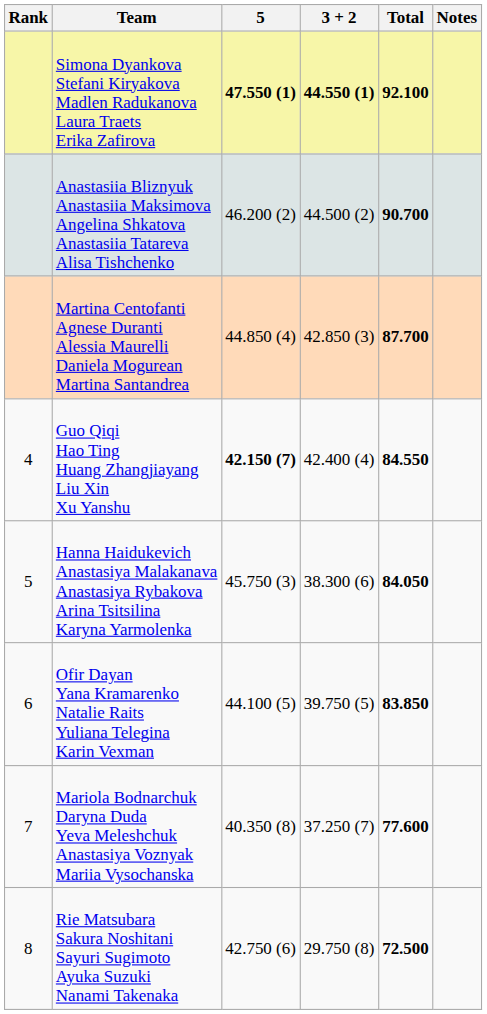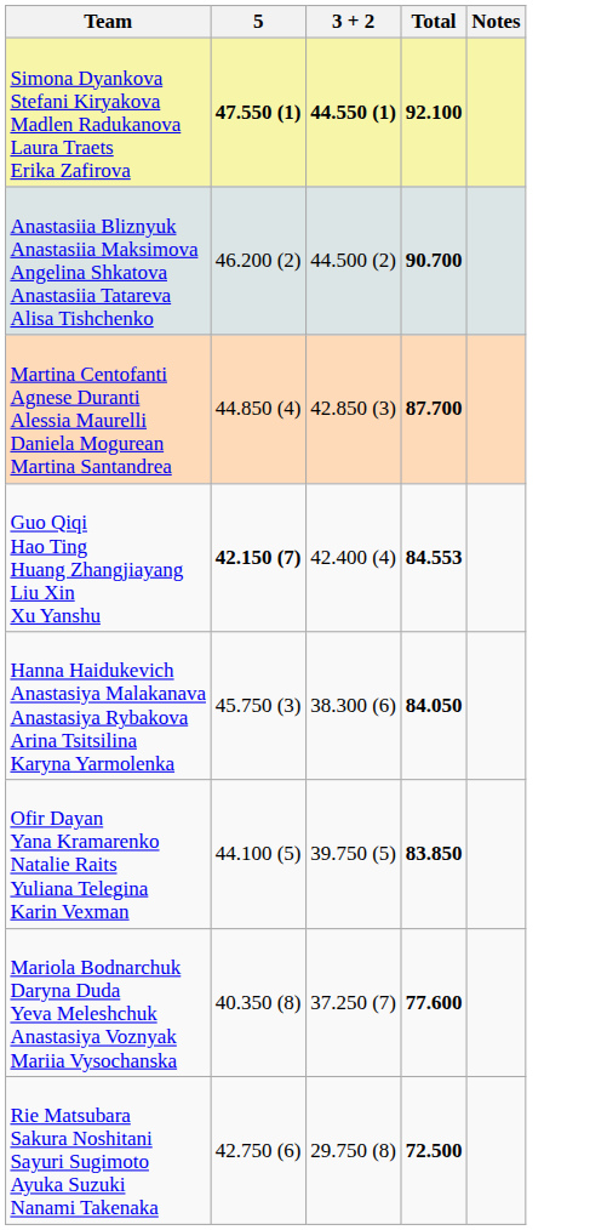- column: Rank | 4 | 5 | 6 | 7 | 8
Guo Qiqi Hao Ting Huang Zhangjiayang Liu Xin Xu Yanshu | Total: 84.550 -> 84.553
